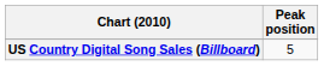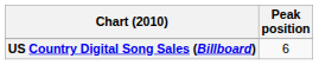US Country Digital Song Sales (Billboard) | Peak position: 5 -> 6
